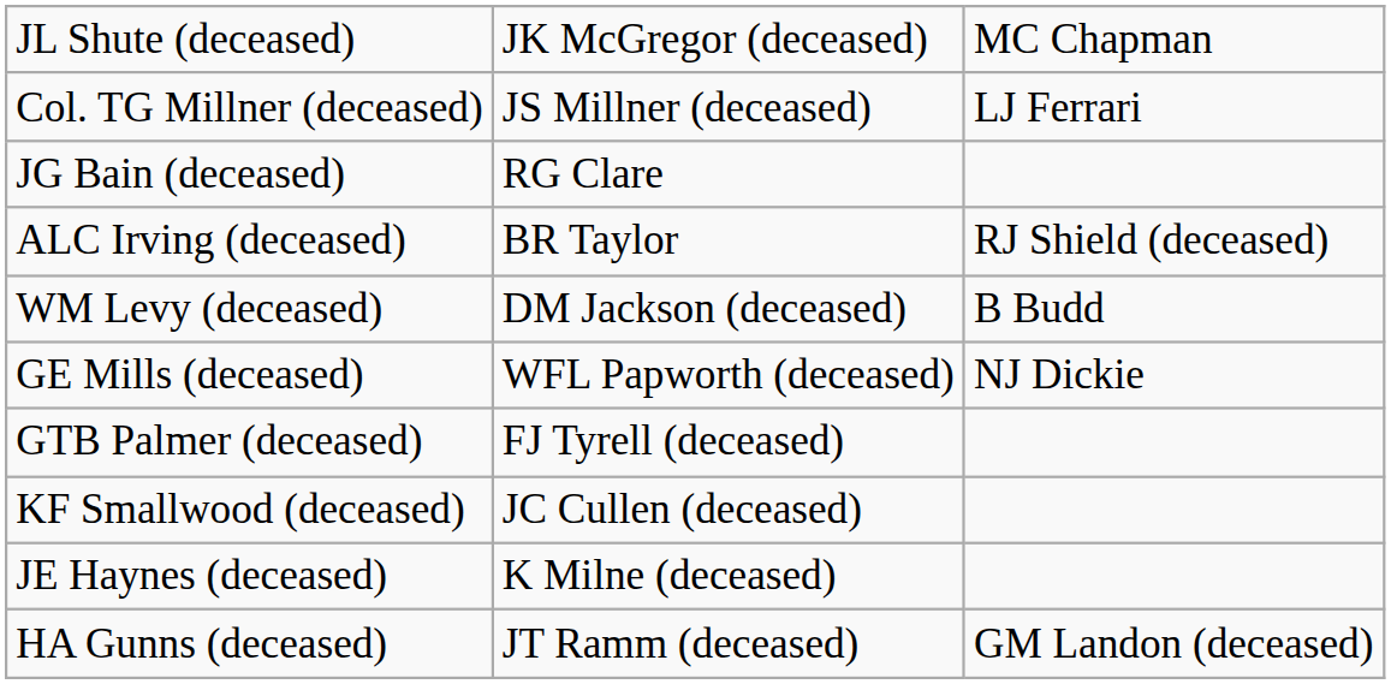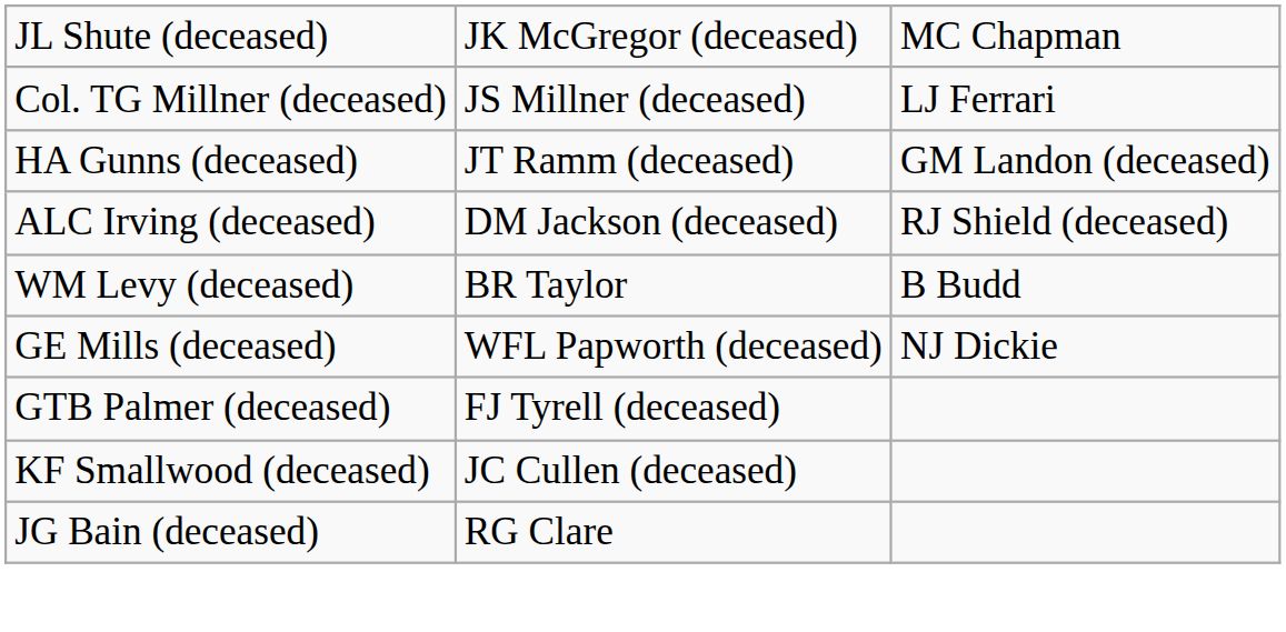rows swapped: HA Gunns (deceased) <-> JG Bain (deceased)
ALC Irving (deceased) | column 2: BR Taylor -> DM Jackson (deceased)
WM Levy (deceased) | column 2: DM Jackson (deceased) -> BR Taylor
- row: JE Haynes (deceased) | K Milne (deceased)
